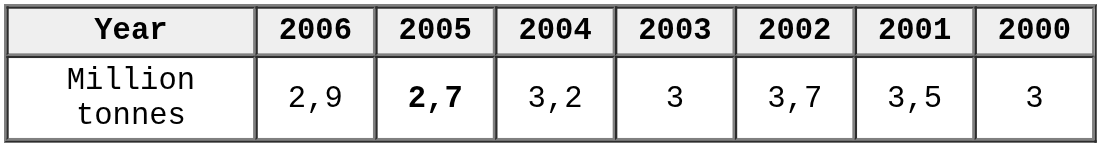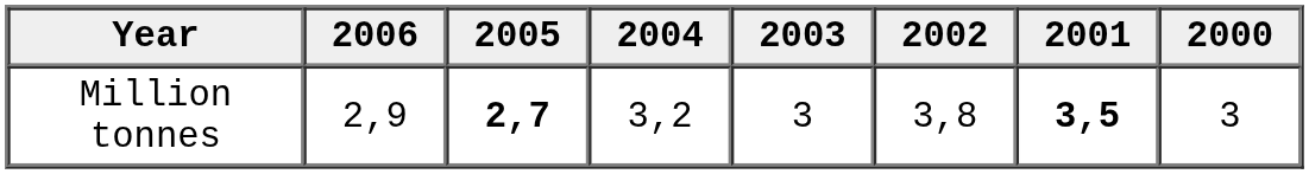Million tonnes | 2002: 3,7 -> 3,8
Million tonnes | 2001: normal -> bold
